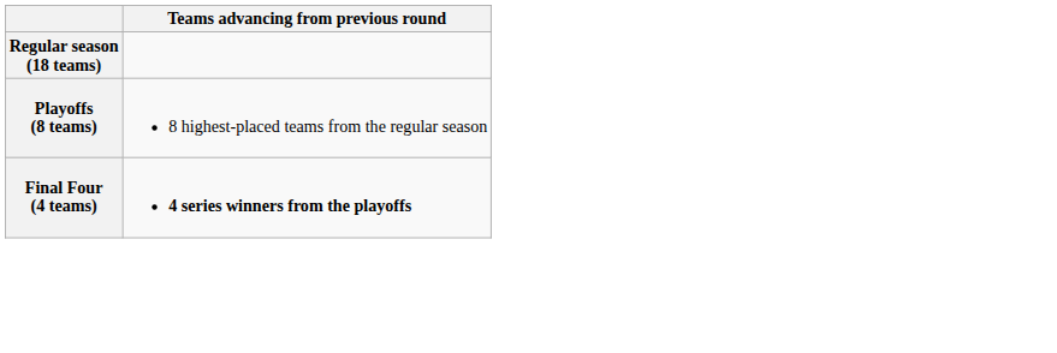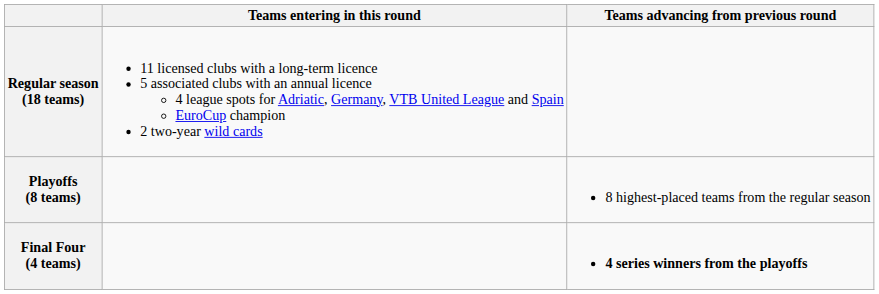+ column: Teams entering in this round | 11 licensed clubs with a long-term licence 5 associated clubs with an annual licence 4 league spots for Adriatic, Germany, VTB United League and Spain EuroCup champion 2 two-year wild cards
